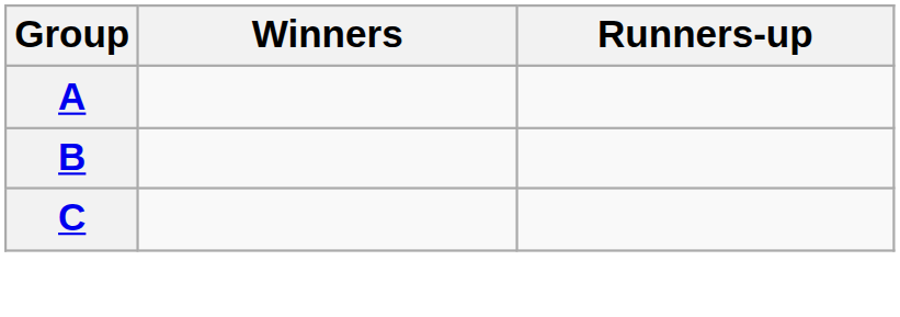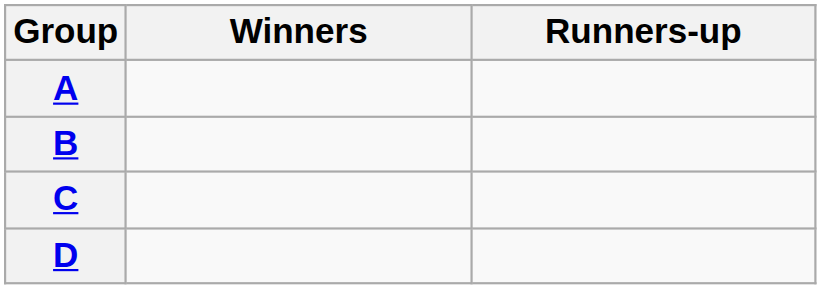+ row: D
